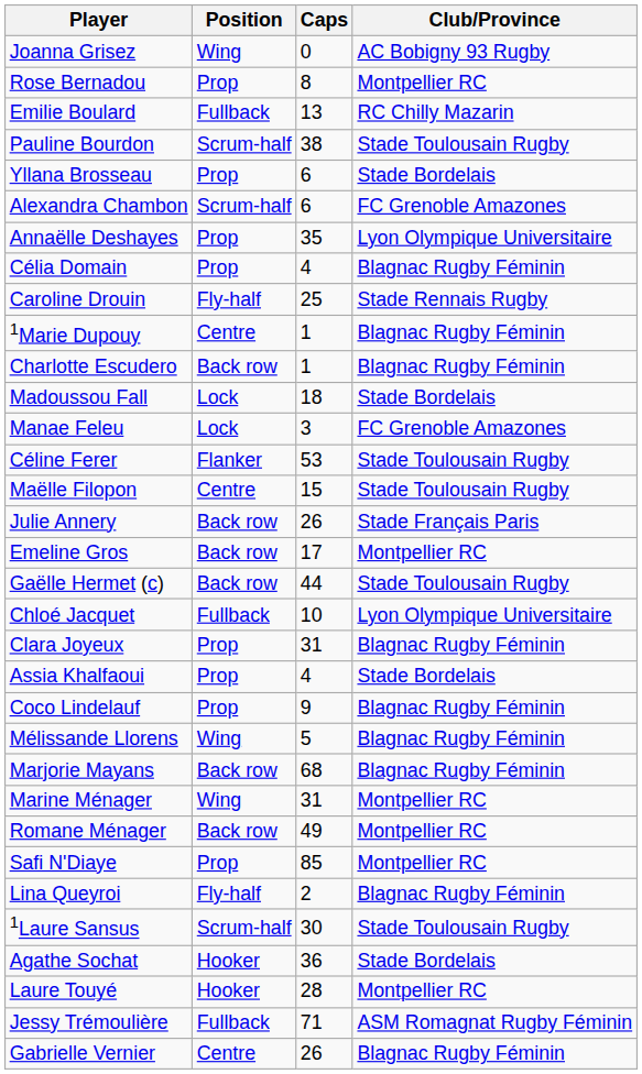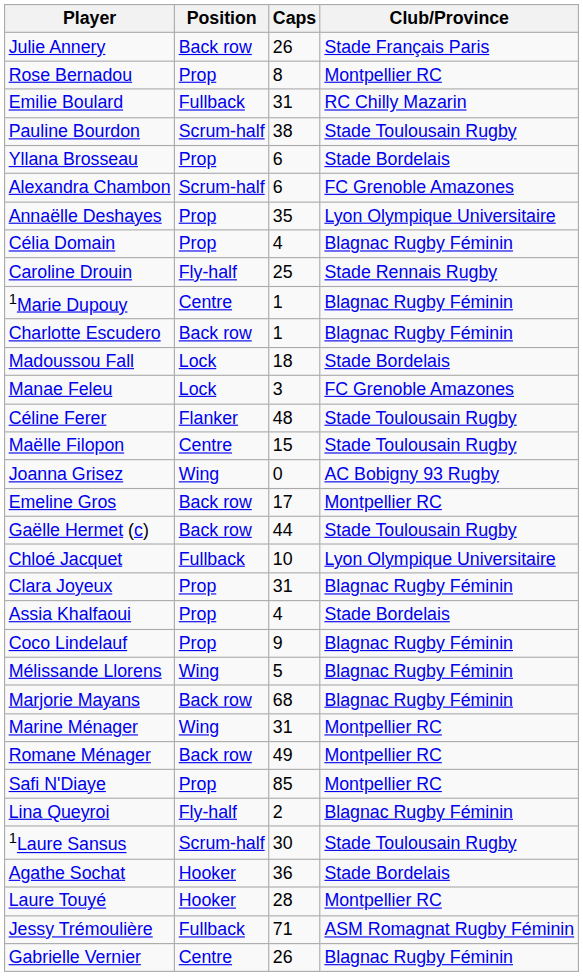rows swapped: Julie Annery <-> Joanna Grisez
Emilie Boulard | Caps: 13 -> 31
Céline Ferer | Caps: 53 -> 48
